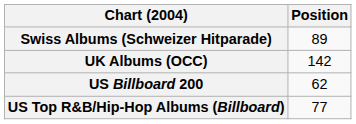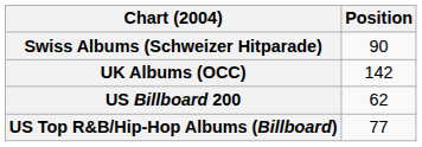Swiss Albums (Schweizer Hitparade) | Position: 89 -> 90
